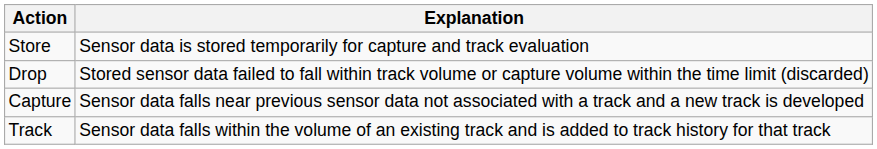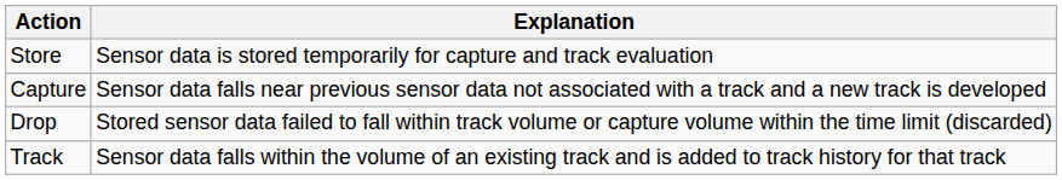rows swapped: Drop <-> Capture
